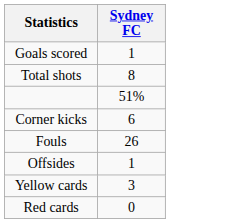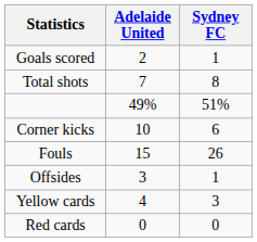+ column: Adelaide United | 2 | 7 | 49% | 10 | 15 | 3 | 4 | 0
